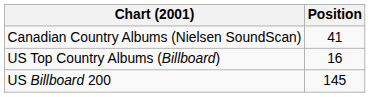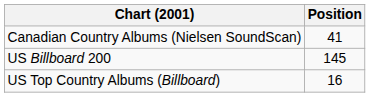rows swapped: US Billboard 200 <-> US Top Country Albums (Billboard)
